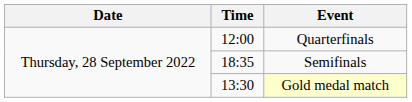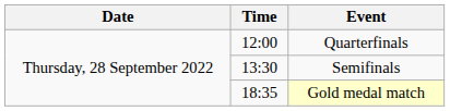Semifinals | Time: 18:35 -> 13:30
Gold medal match | Time: 13:30 -> 18:35
